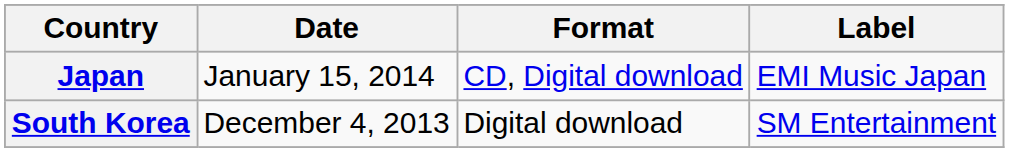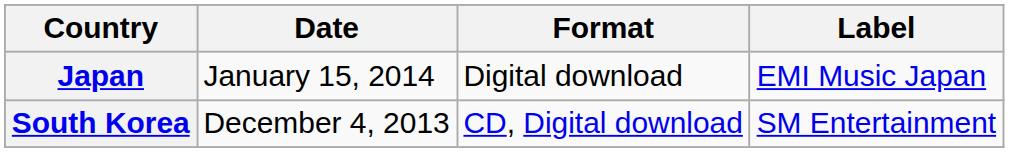Japan | Format: CD, Digital download -> Digital download
South Korea | Format: Digital download -> CD, Digital download
